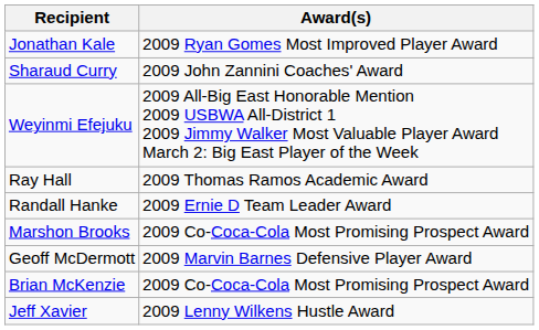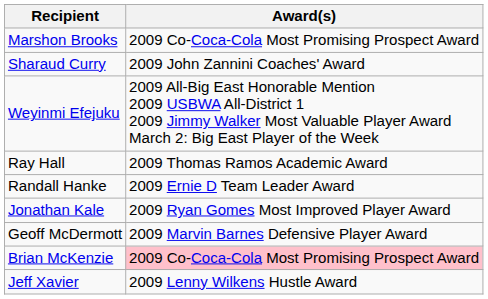rows swapped: Marshon Brooks <-> Jonathan Kale
Brian McKenzie | Award(s): no background -> pink background
